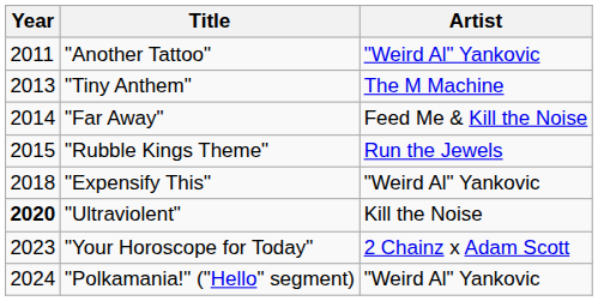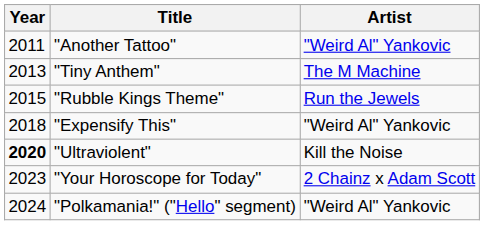- row: 2014 | "Far Away" | Feed Me & Kill the Noise
